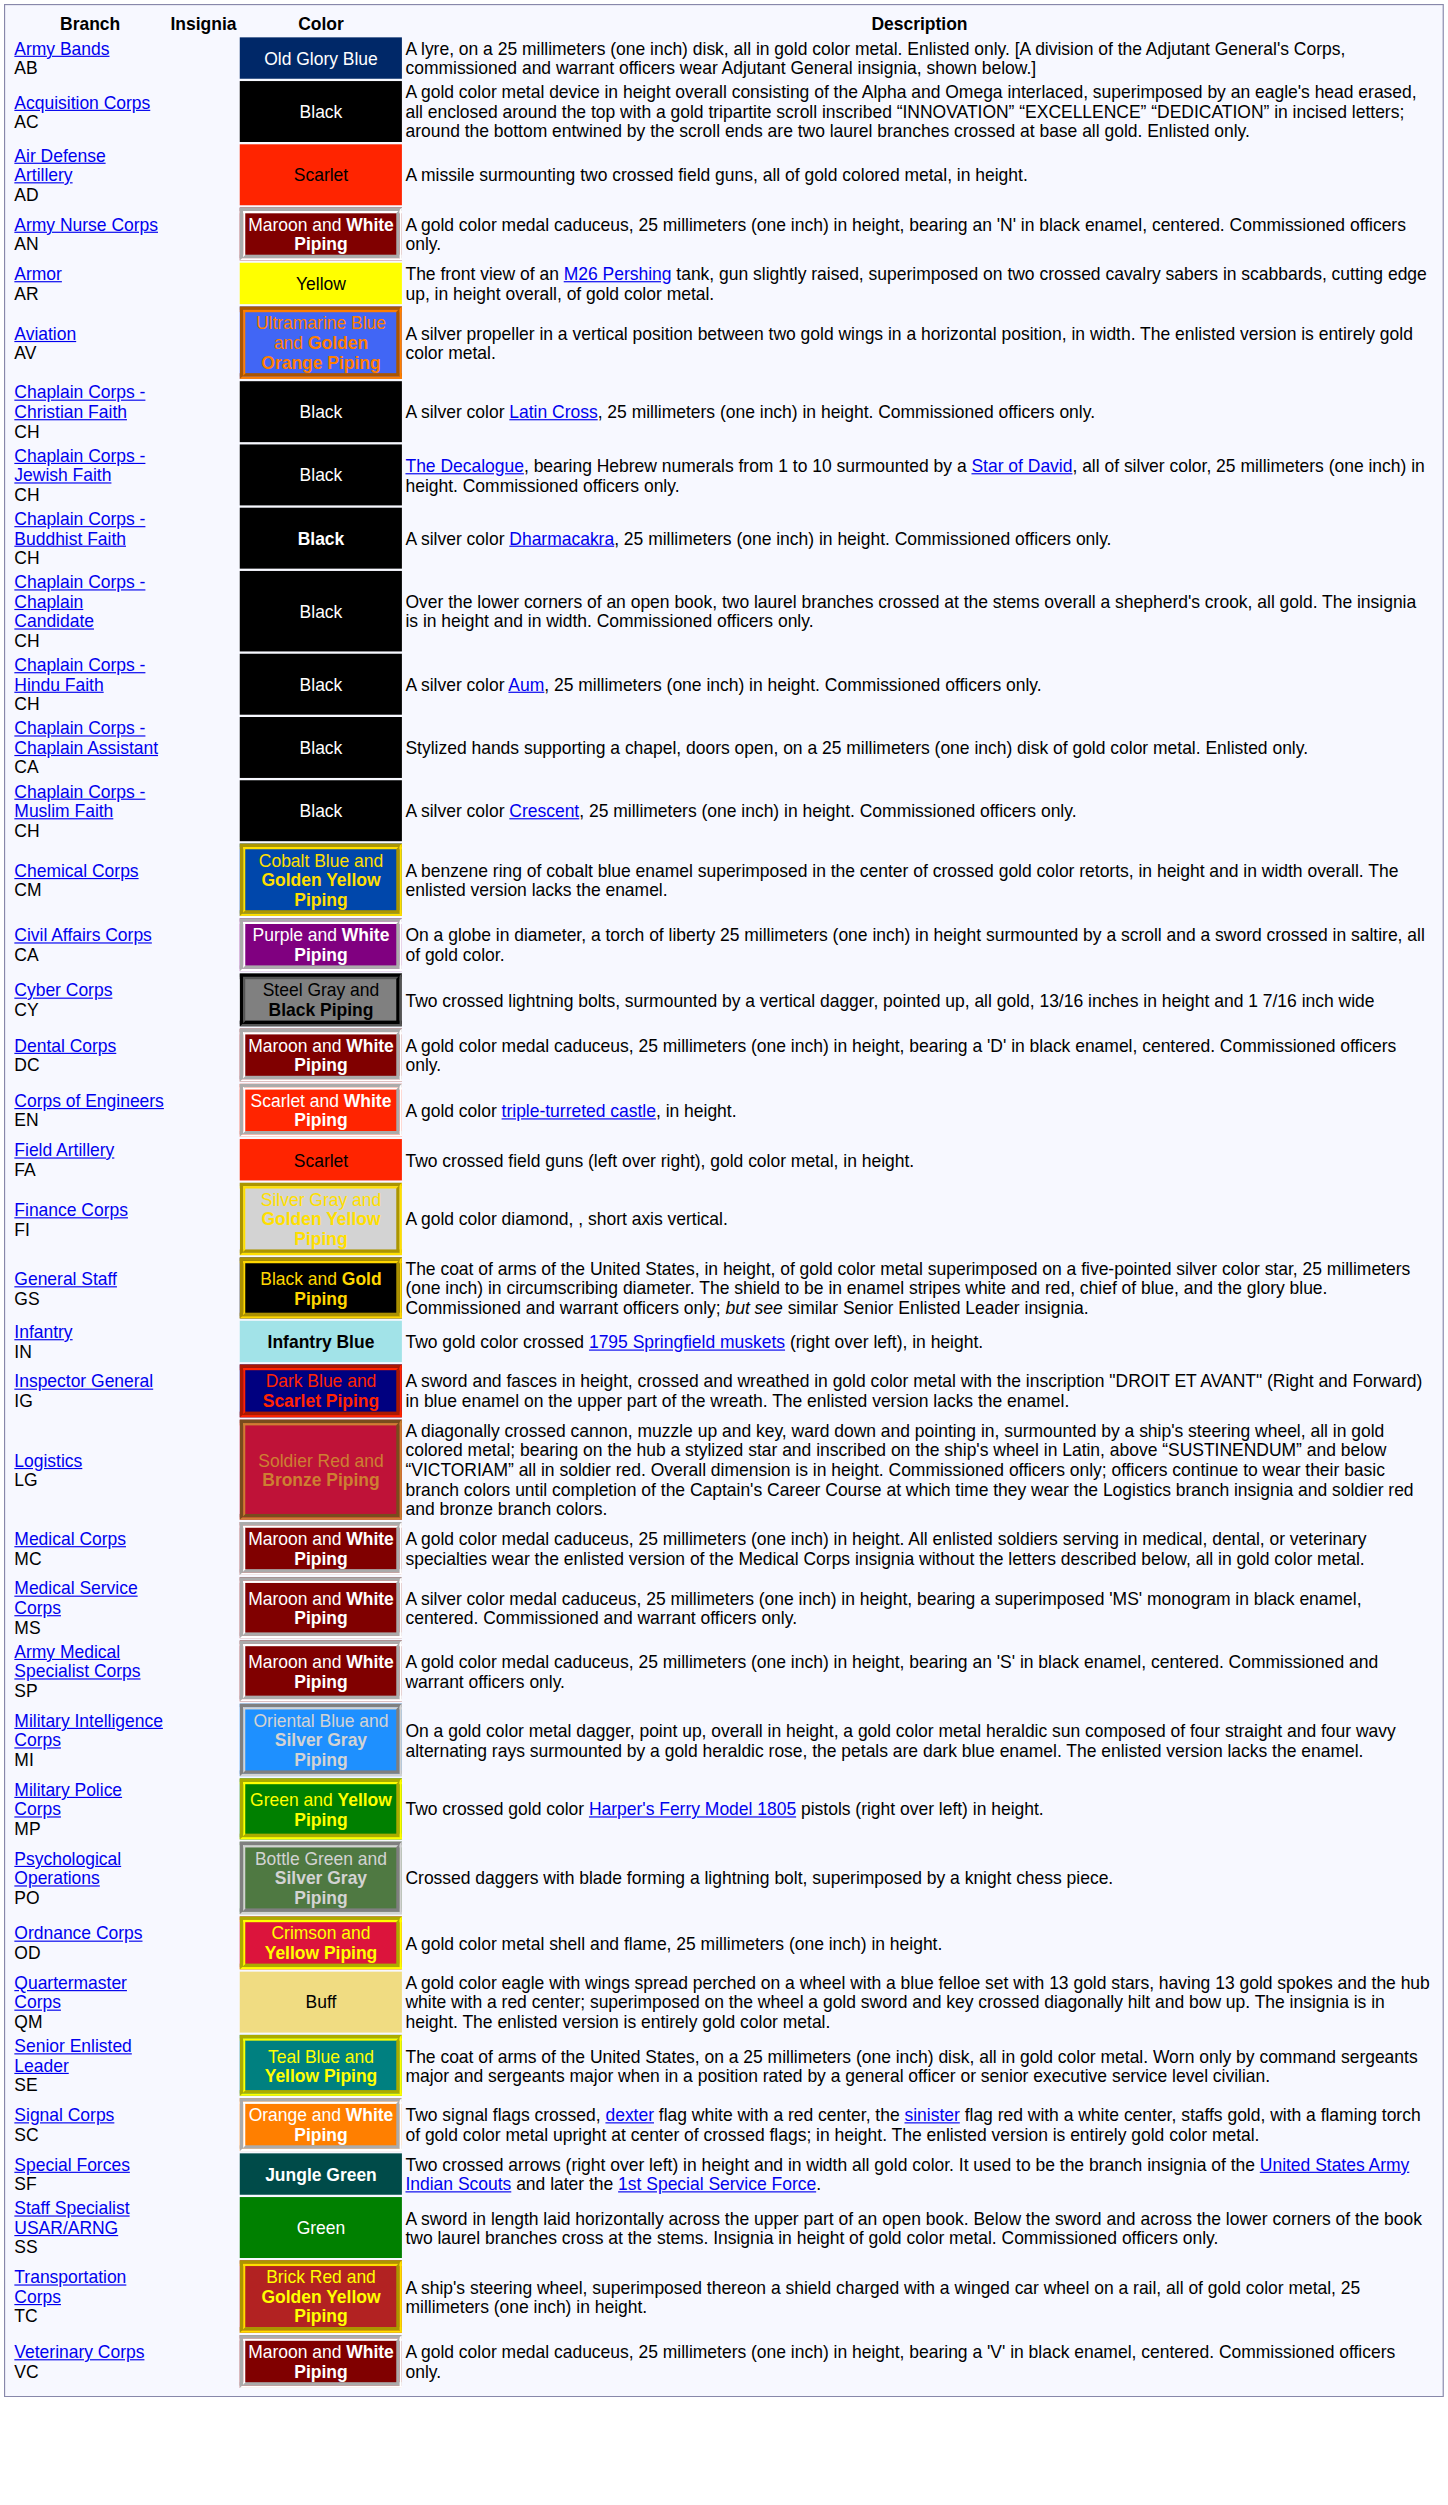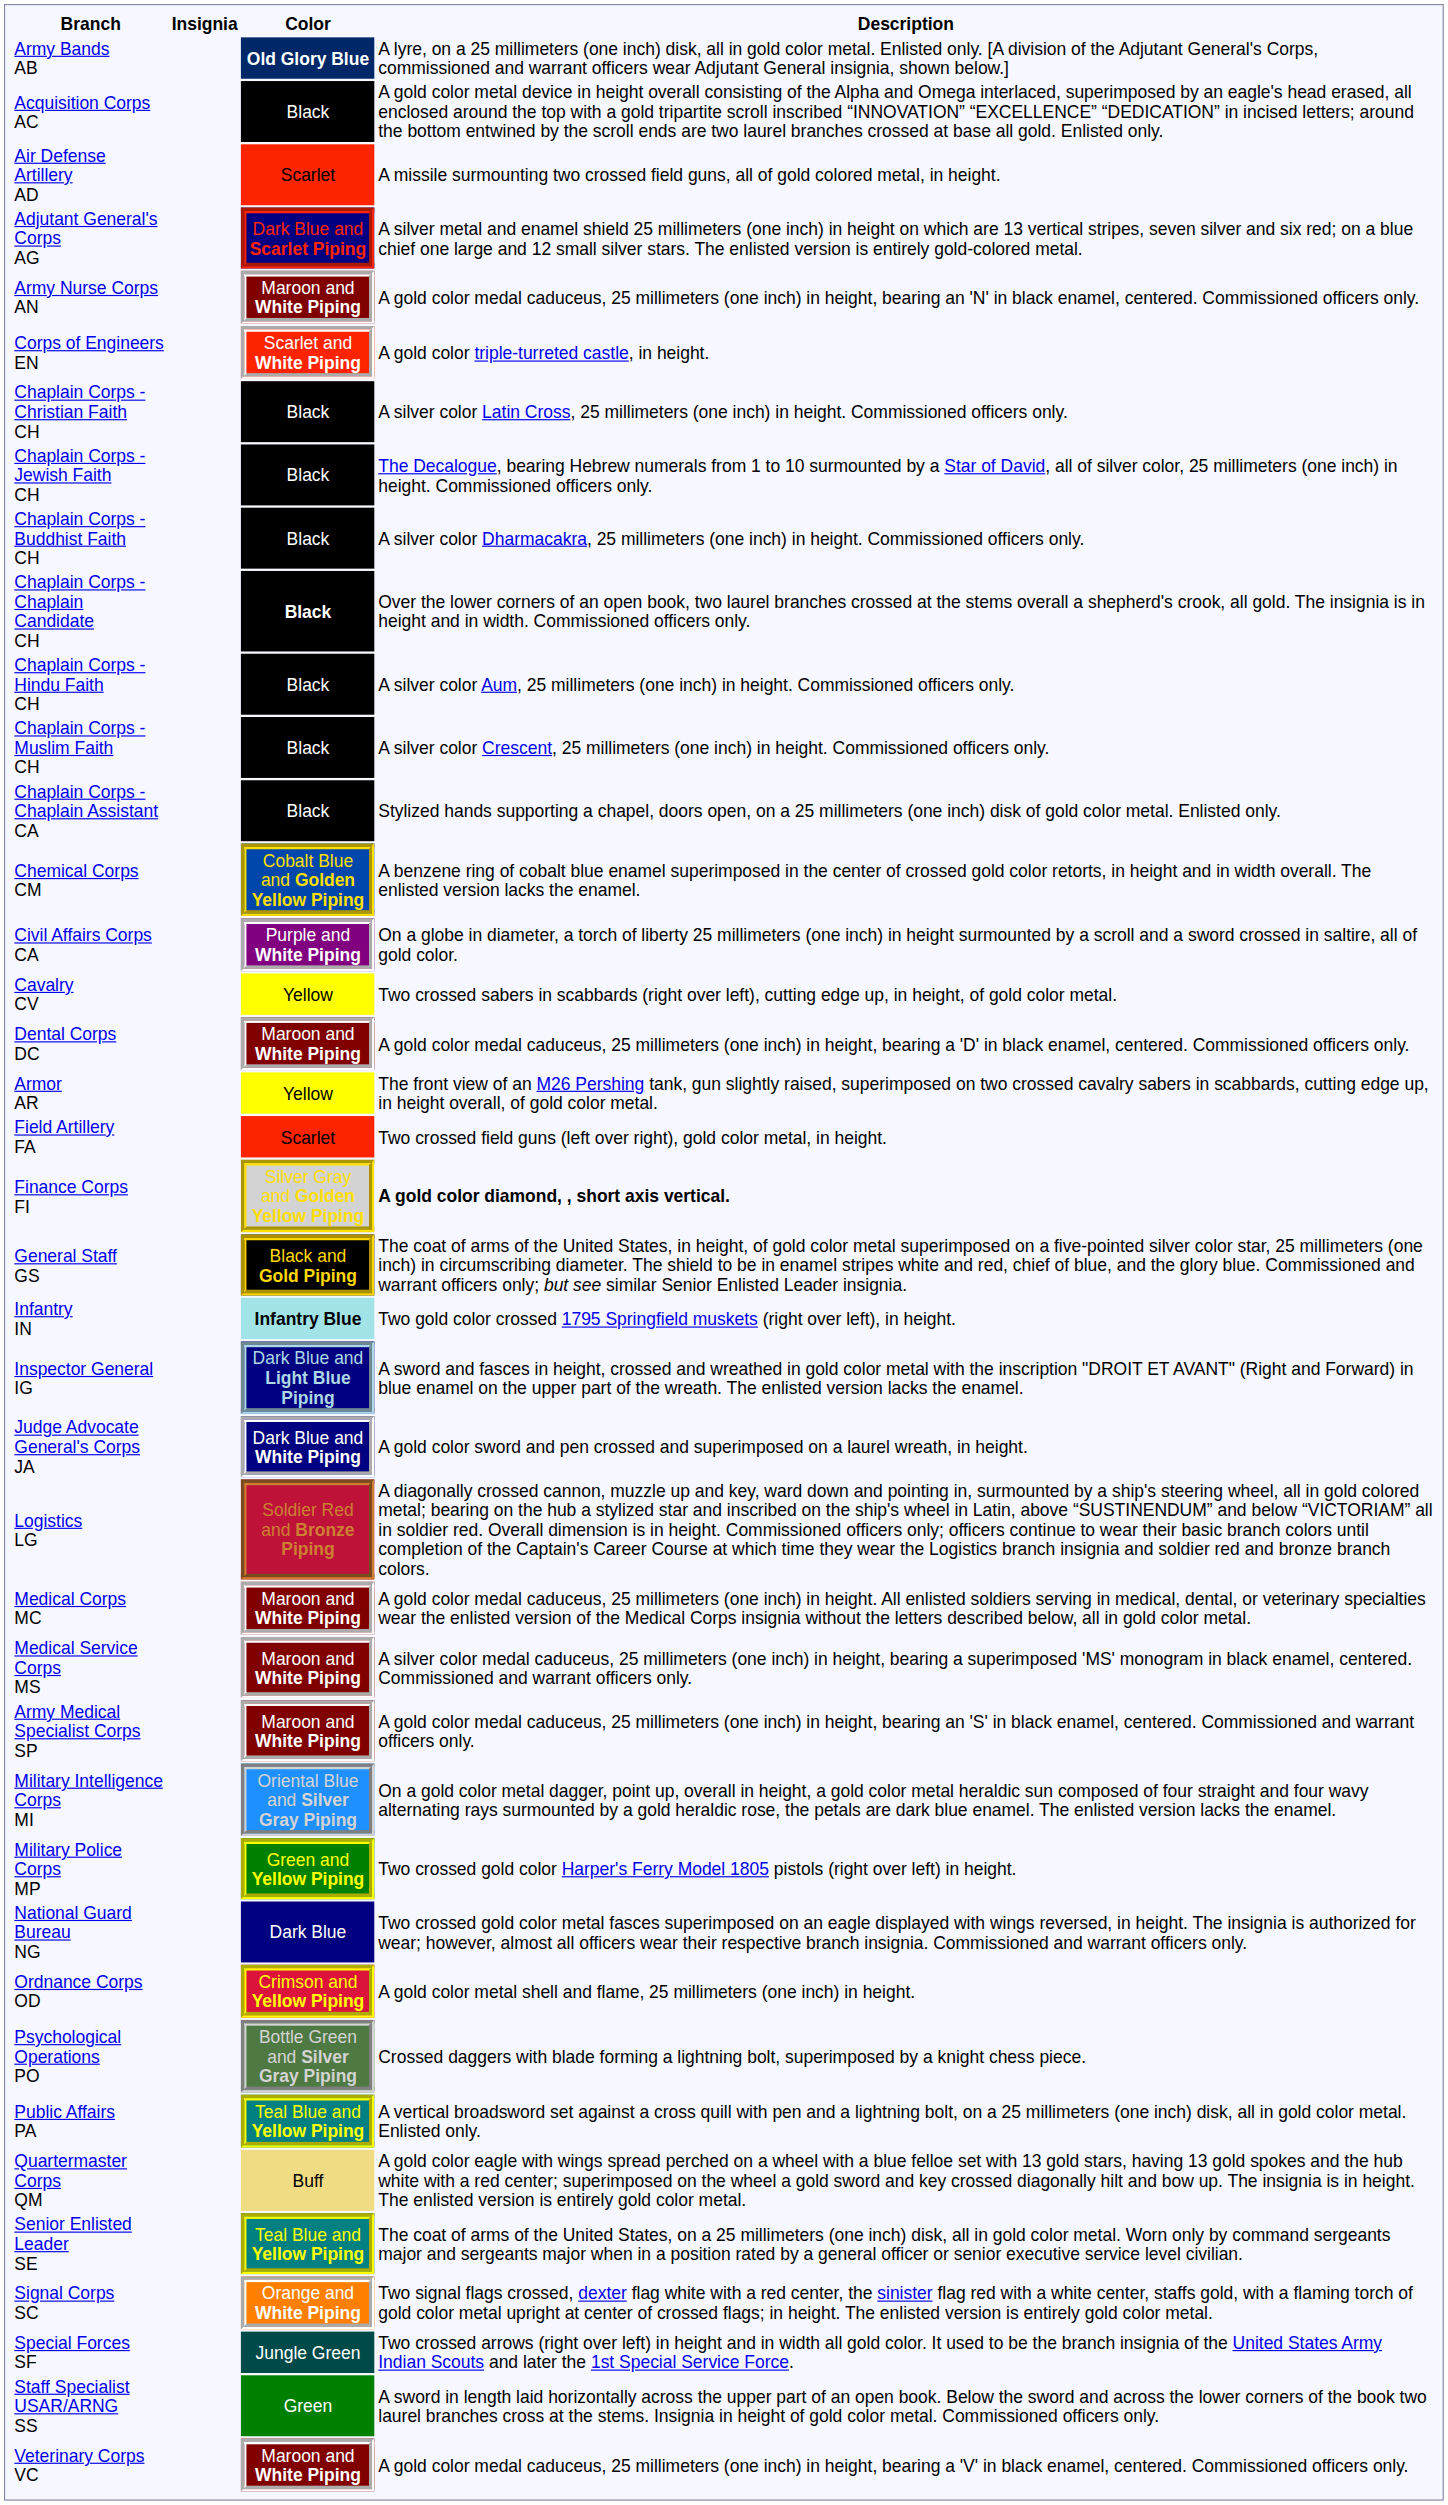Army Bands AB | Color: normal -> bold
+ row: Adjutant General's Corps AG | Dark Blue and Scarlet Piping | A silver metal and enamel shield 25 millimeters (one inch) in height on which are 13 vertical stripes, seven silver and six red; on a blue chief one large and 12 small silver stars. The enlisted version is entirely gold-colored metal.
rows swapped: Armor AR <-> Corps of Engineers EN
- row: Aviation AV | Ultramarine Blue and Golden Orange Piping | A silver propeller in a vertical position between two gold wings in a horizontal position, in width. The enlisted version is entirely gold color metal.
Chaplain Corps - Buddhist Faith CH | Color: bold -> normal
Chaplain Corps - Chaplain Candidate CH | Color: normal -> bold
rows swapped: Chaplain Corps - Muslim Faith CH <-> Chaplain Corps - Chaplain Assistant CA
+ row: Cavalry CV | Yellow | Two crossed sabers in scabbards (right over left), cutting edge up, in height, of gold color metal.
- row: Cyber Corps CY | Steel Gray and Black Piping | Two crossed lightning bolts, surmounted by a vertical dagger, pointed up, all gold, 13/16 inches in height and 1 7/16 inch wide
Finance Corps FI | Description: normal -> bold
Inspector General IG | Color: Dark Blue and Scarlet Piping -> Dark Blue and Light Blue Piping
+ row: Judge Advocate General's Corps JA | Dark Blue and White Piping | A gold color sword and pen crossed and superimposed on a laurel wreath, in height.
+ row: National Guard Bureau NG | Dark Blue | Two crossed gold color metal fasces superimposed on an eagle displayed with wings reversed, in height. The insignia is authorized for wear; however, almost all officers wear their respective branch insignia. Commissioned and warrant officers only.
rows swapped: Ordnance Corps OD <-> Psychological Operations PO
+ row: Public Affairs PA | Teal Blue and Yellow Piping | A vertical broadsword set against a cross quill with pen and a lightning bolt, on a 25 millimeters (one inch) disk, all in gold color metal. Enlisted only.
Special Forces SF | Color: bold -> normal
- row: Transportation Corps TC | Brick Red and Golden Yellow Piping | A ship's steering wheel, superimposed thereon a shield charged with a winged car wheel on a rail, all of gold color metal, 25 millimeters (one inch) in height.
